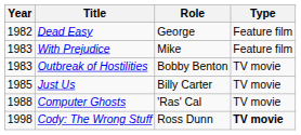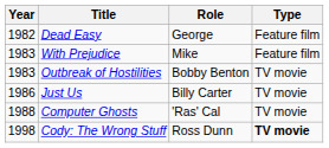Just Us | Year: 1985 -> 1986
